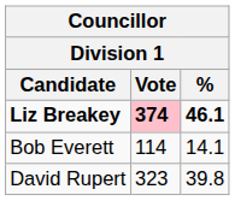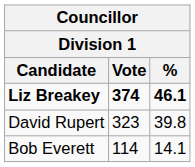Liz Breakey | Vote: pink background -> no background
rows swapped: David Rupert <-> Bob Everett
